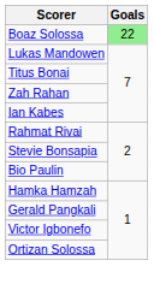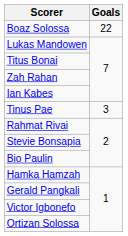Boaz Solossa | Goals: lightgreen background -> no background
+ row: Tinus Pae | 3
